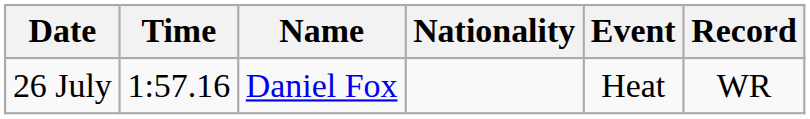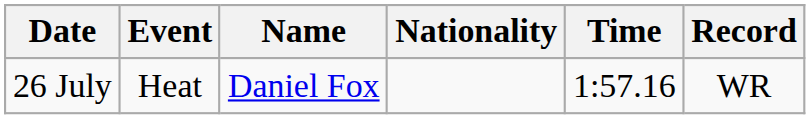columns swapped: Event <-> Time
